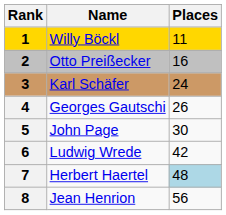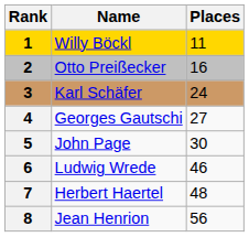Georges Gautschi | Places: 26 -> 27
Ludwig Wrede | Places: 42 -> 46
Herbert Haertel | Places: lightblue background -> no background
